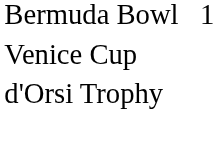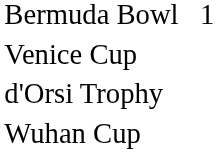+ row: Wuhan Cup
